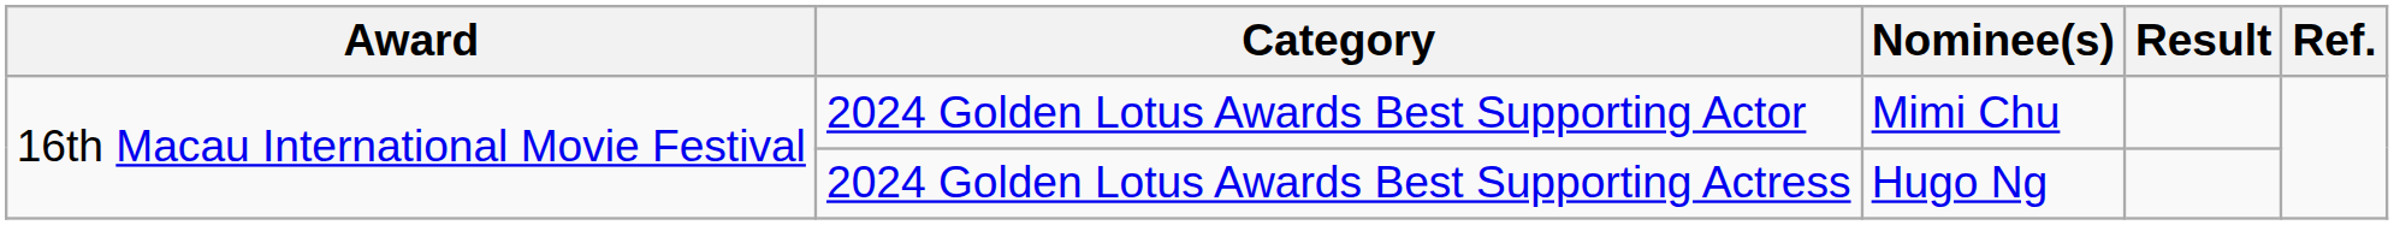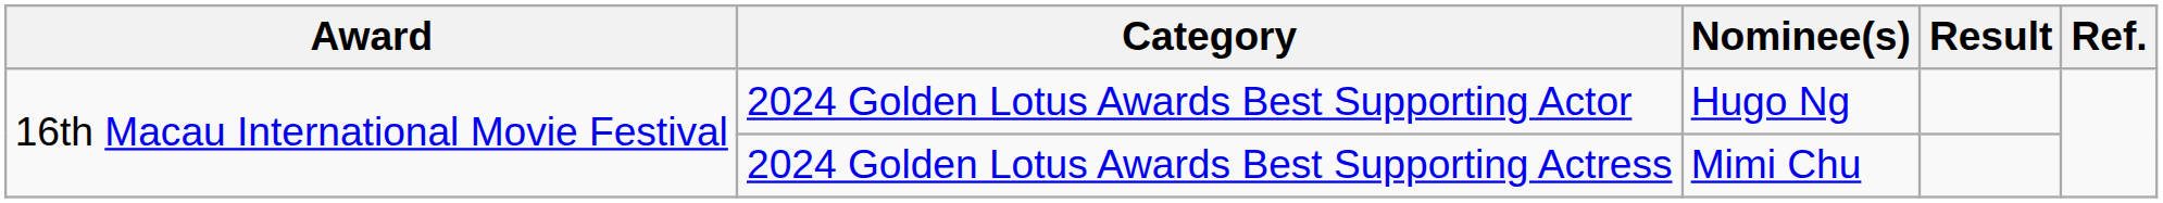2024 Golden Lotus Awards Best Supporting Actor | Nominee(s): Mimi Chu -> Hugo Ng
2024 Golden Lotus Awards Best Supporting Actress | Nominee(s): Hugo Ng -> Mimi Chu
